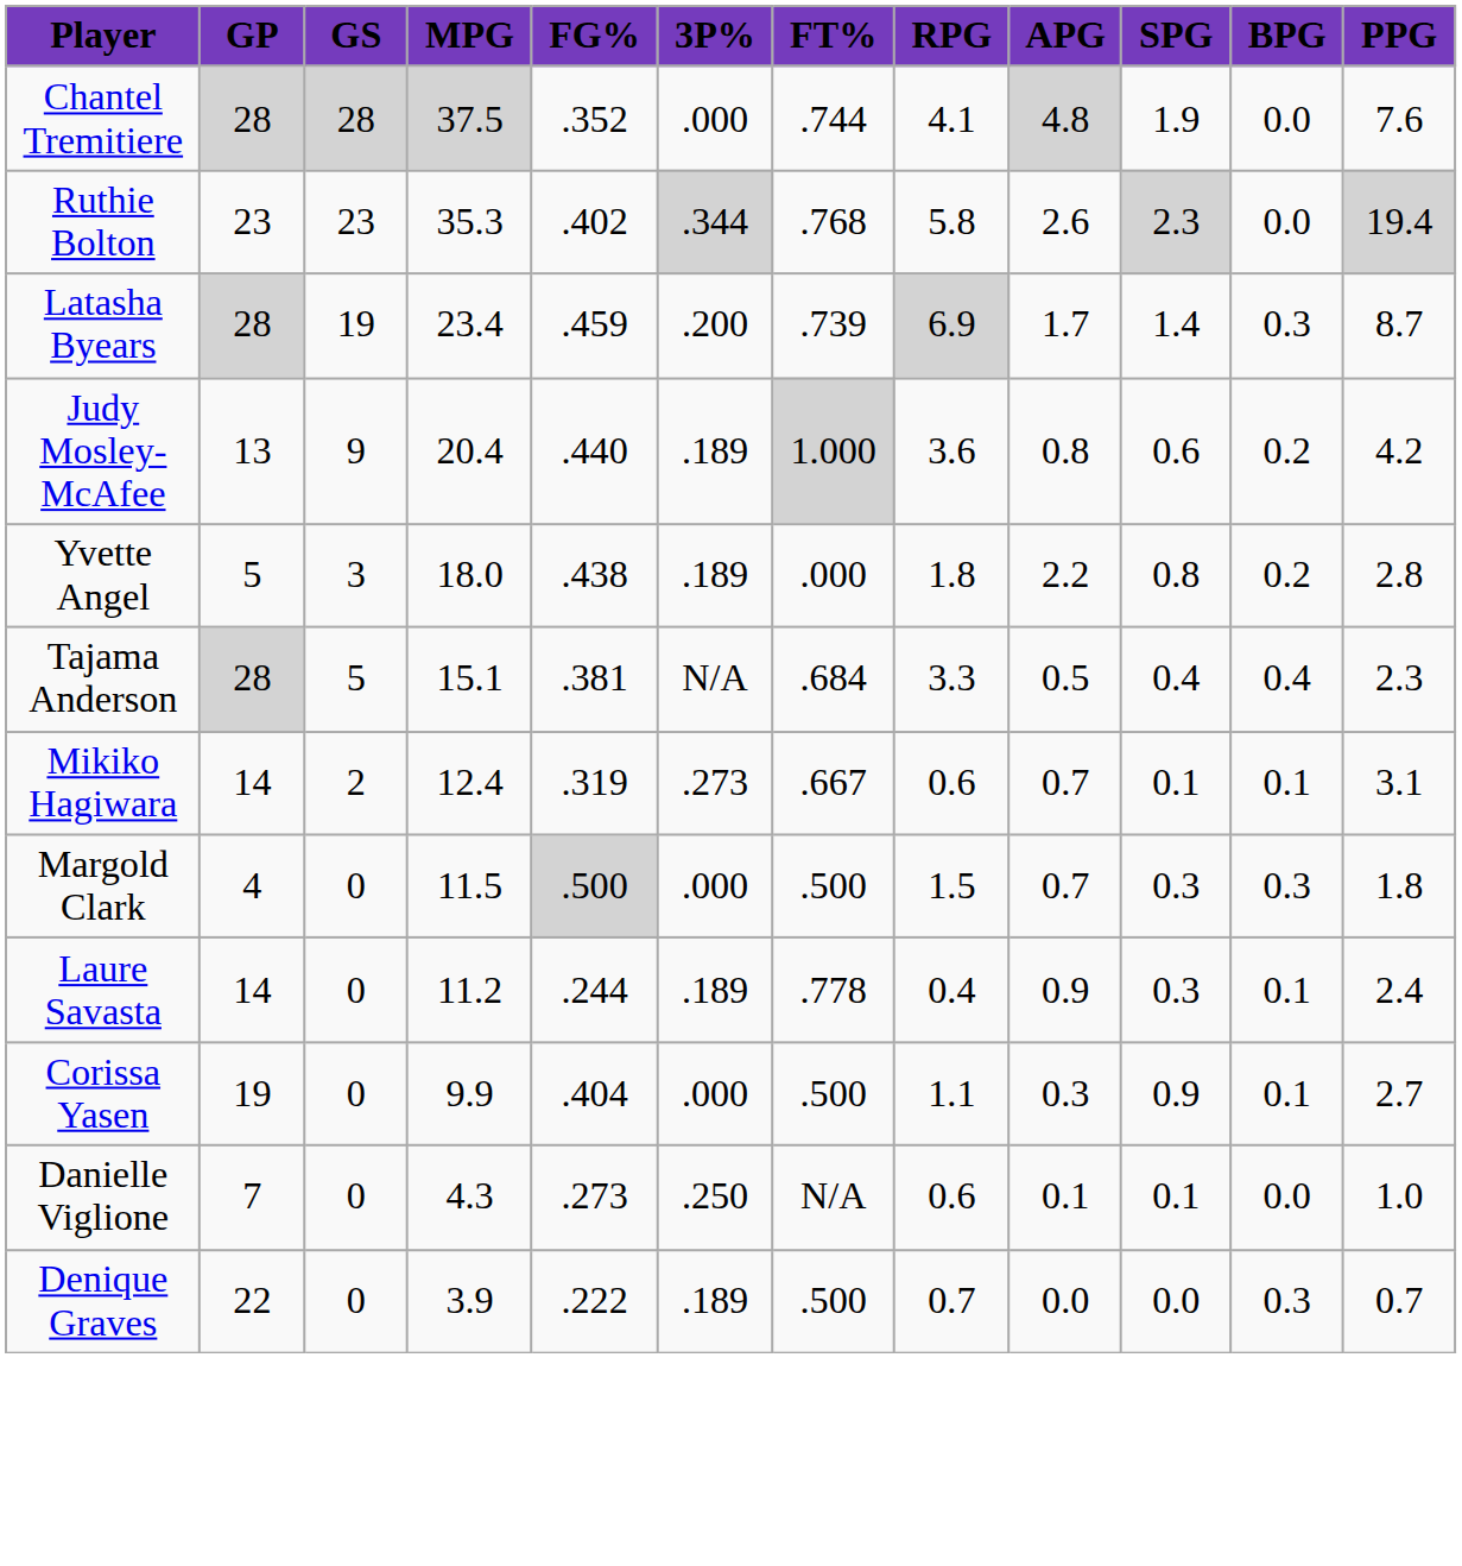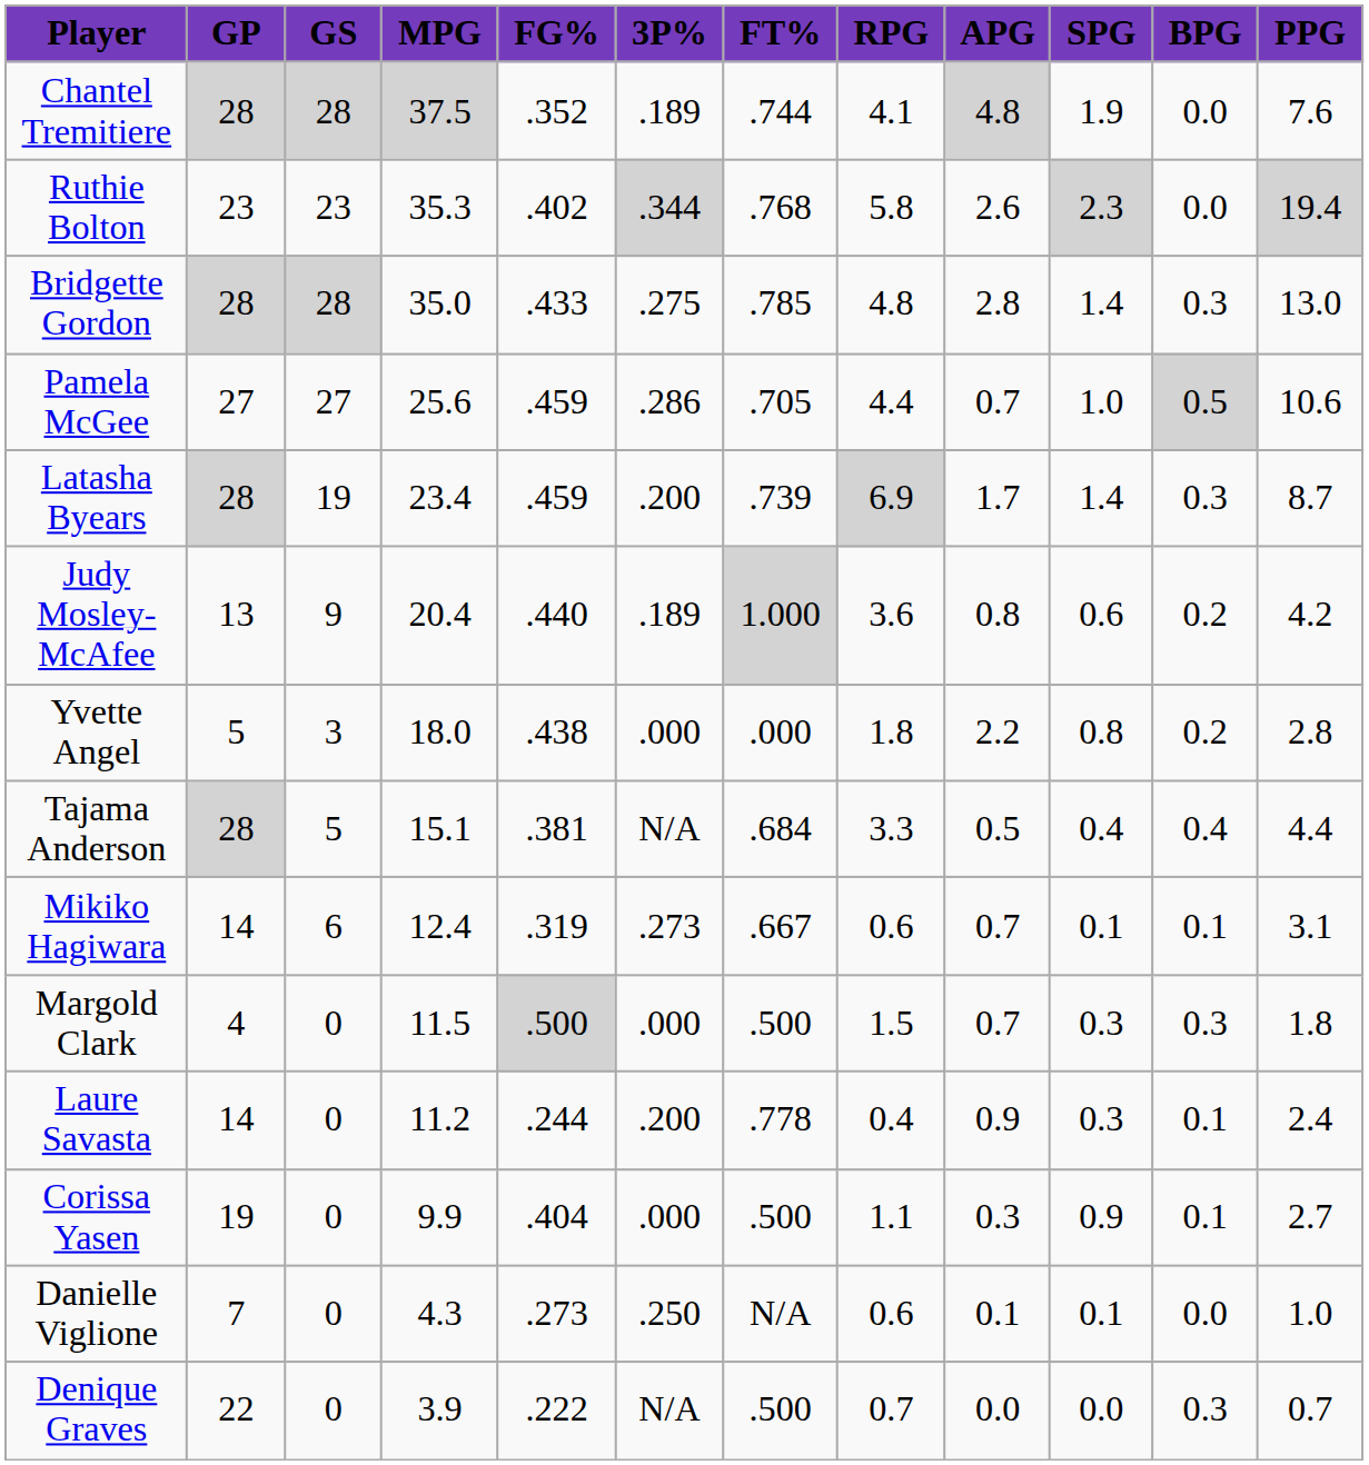Chantel Tremitiere | 3P%: .000 -> .189
+ row: Bridgette Gordon | 28 | 28 | 35.0 | .433 | .275 | .785 | 4.8 | 2.8 | 1.4 | 0.3 | 13.0
+ row: Pamela McGee | 27 | 27 | 25.6 | .459 | .286 | .705 | 4.4 | 0.7 | 1.0 | 0.5 | 10.6
Yvette Angel | 3P%: .189 -> .000
Tajama Anderson | PPG: 2.3 -> 4.4
Mikiko Hagiwara | GS: 2 -> 6
Laure Savasta | 3P%: .189 -> .200
Denique Graves | 3P%: .189 -> N/A
